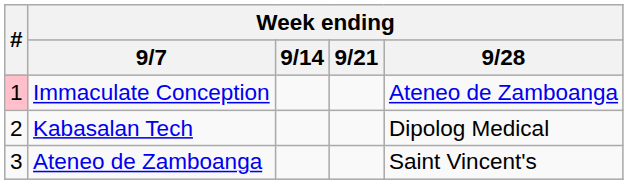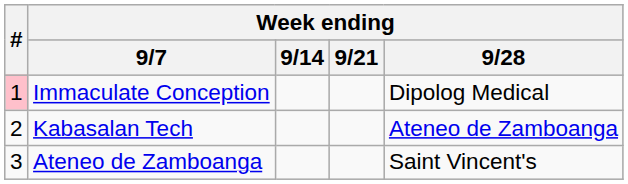Immaculate Conception | Week ending / 9/28: Ateneo de Zamboanga -> Dipolog Medical
Kabasalan Tech | Week ending / 9/28: Dipolog Medical -> Ateneo de Zamboanga
